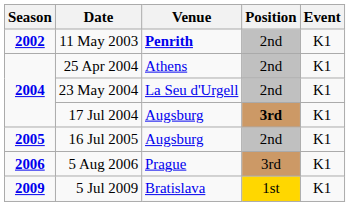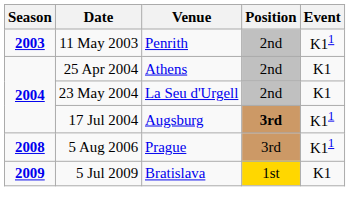11 May 2003 | Season: 2002 -> 2003
11 May 2003 | Venue: bold -> normal
11 May 2003 | Event: K1 -> K11
17 Jul 2004 | Event: K1 -> K11
- row: 2005 | 16 Jul 2005 | Augsburg | 2nd | K1
5 Aug 2006 | Season: 2006 -> 2008
5 Aug 2006 | Event: K1 -> K11
